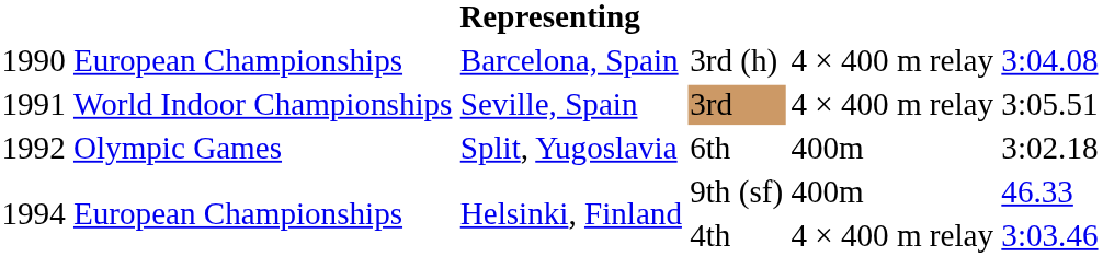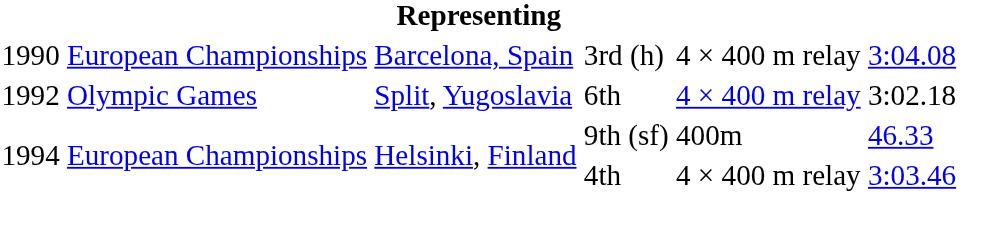- row: 1991 | World Indoor Championships | Seville, Spain | 3rd | 4 × 400 m relay | 3:05.51
6th | column 5: 400m -> 4 × 400 m relay
